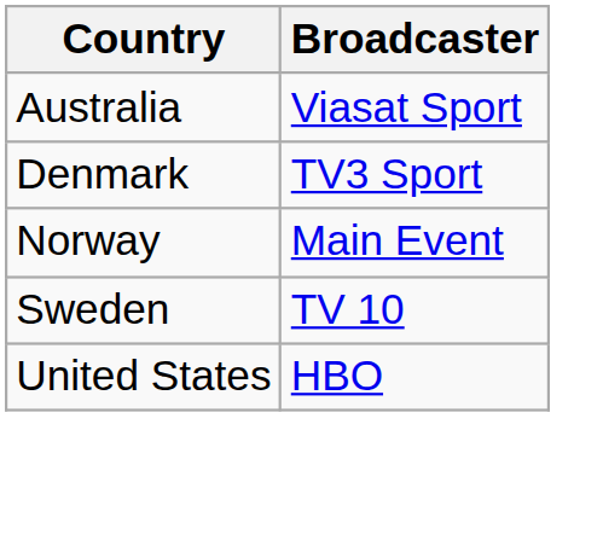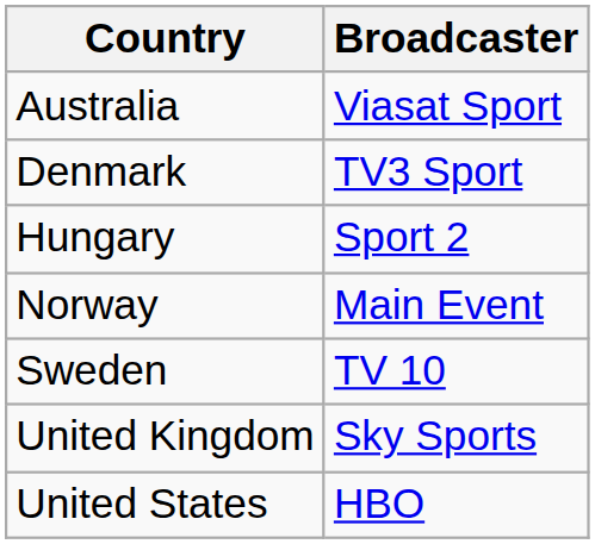+ row: Hungary | Sport 2
+ row: United Kingdom | Sky Sports
